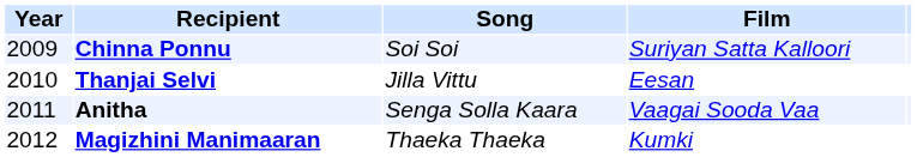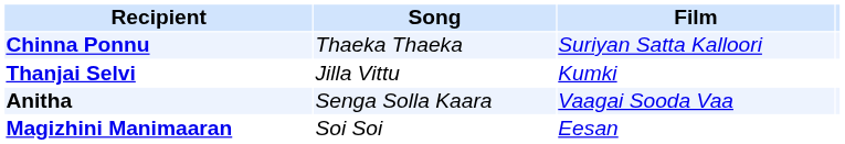- column: Year | 2009 | 2010 | 2011 | 2012
Chinna Ponnu | Song: Soi Soi -> Thaeka Thaeka
Thanjai Selvi | Film: Eesan -> Kumki
Magizhini Manimaaran | Song: Thaeka Thaeka -> Soi Soi
Magizhini Manimaaran | Film: Kumki -> Eesan
